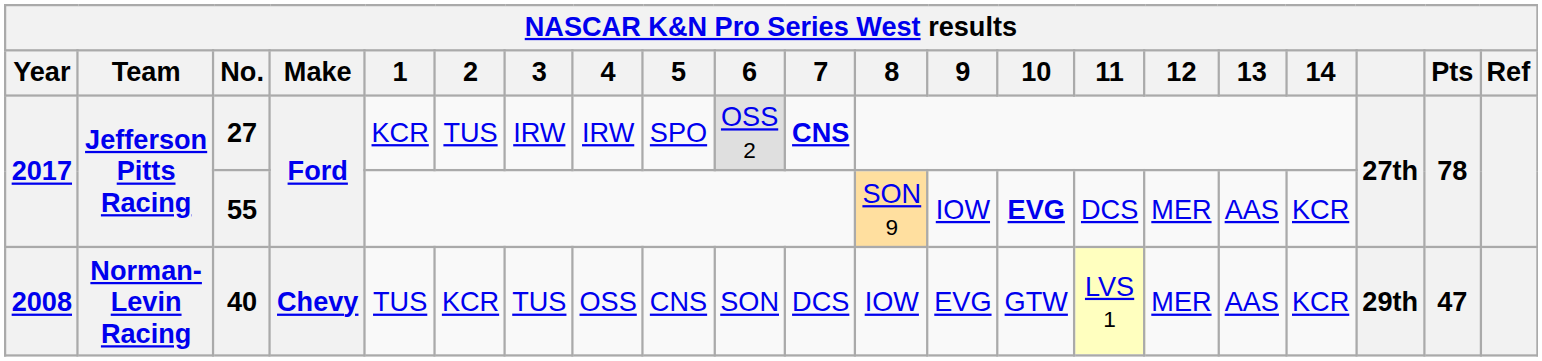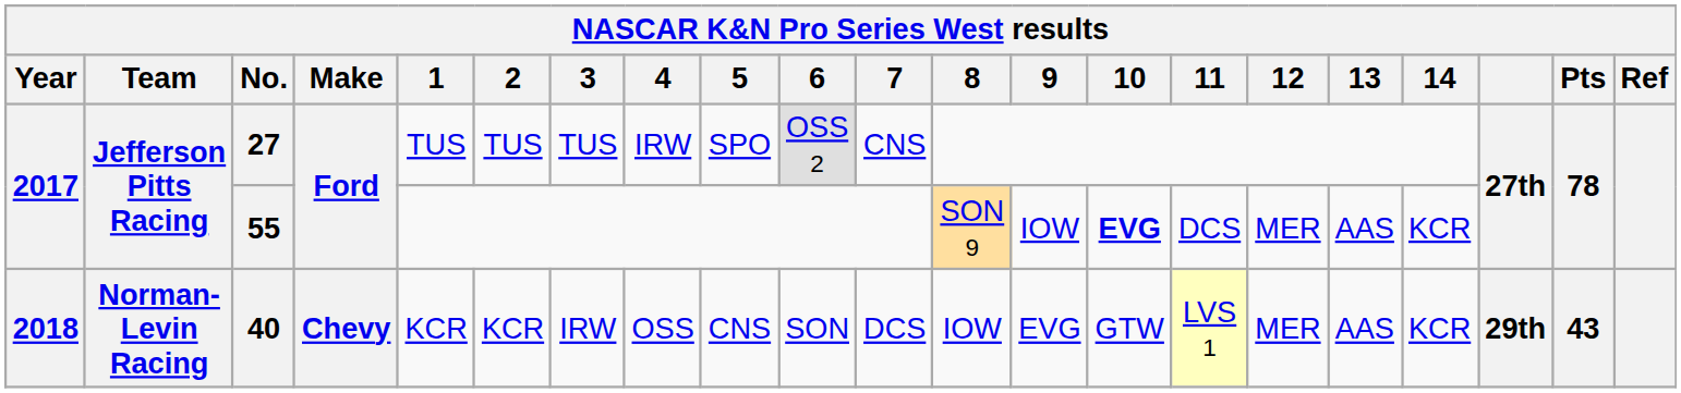27 | 1: KCR -> TUS
27 | 3: IRW -> TUS
27 | 7: bold -> normal
40 | Year: 2008 -> 2018
40 | 1: TUS -> KCR
40 | 3: TUS -> IRW
40 | Pts: 47 -> 43
